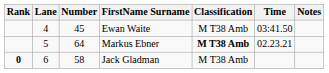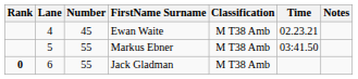Ewan Waite | Time: 03:41.50 -> 02.23.21
Markus Ebner | Number: 64 -> 55
Markus Ebner | Classification: bold -> normal
Markus Ebner | Time: 02.23.21 -> 03:41.50
Jack Gladman | Number: 58 -> 55
